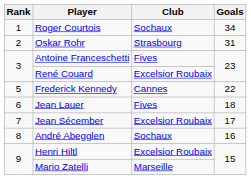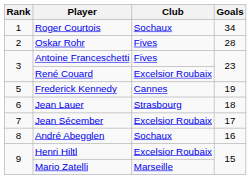Oskar Rohr | Club: Strasbourg -> Fives
Oskar Rohr | Goals: 31 -> 28
Frederick Kennedy | Goals: 22 -> 19
Jean Lauer | Club: Fives -> Strasbourg
